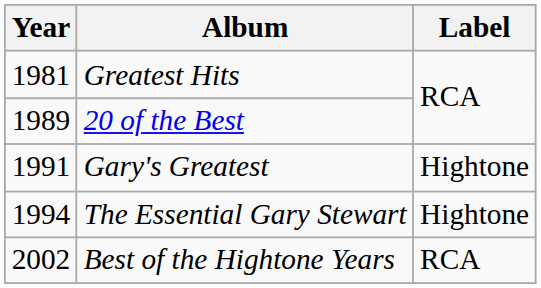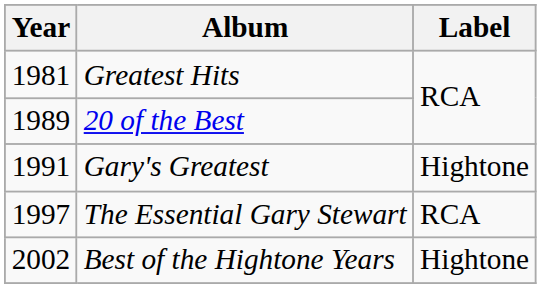The Essential Gary Stewart | Year: 1994 -> 1997
The Essential Gary Stewart | Label: Hightone -> RCA
Best of the Hightone Years | Label: RCA -> Hightone
